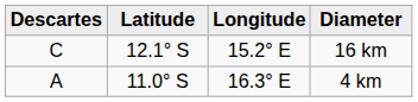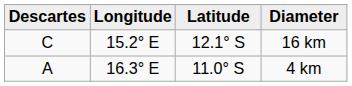columns swapped: Latitude <-> Longitude
